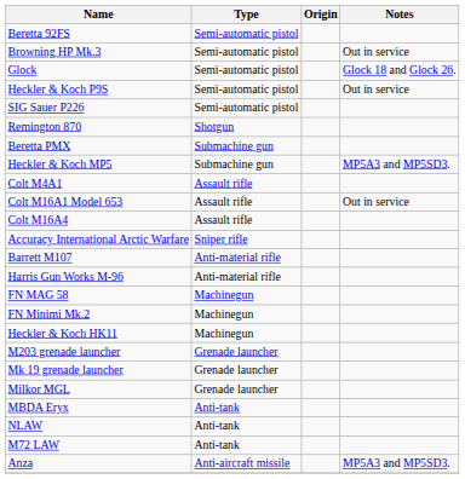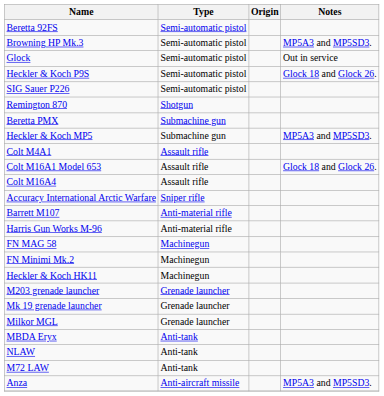Browning HP Mk.3 | Notes: Out in service -> MP5A3 and MP5SD3.
Glock | Notes: Glock 18 and Glock 26. -> Out in service
Heckler & Koch P9S | Notes: Out in service -> Glock 18 and Glock 26.
Colt M16A1 Model 653 | Notes: Out in service -> Glock 18 and Glock 26.
